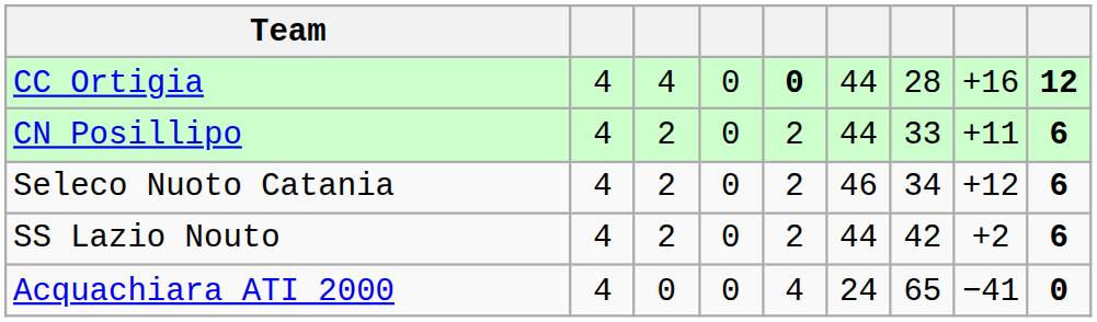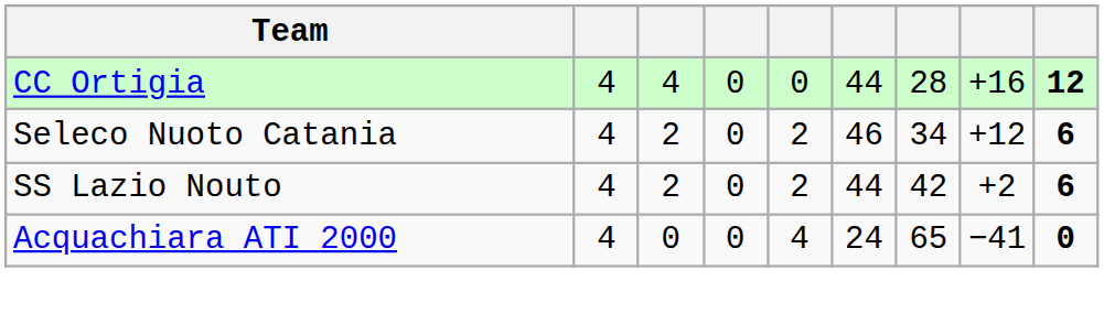CC Ortigia | column 5: bold -> normal
- row: CN Posillipo | 4 | 2 | 0 | 2 | 44 | 33 | +11 | 6
